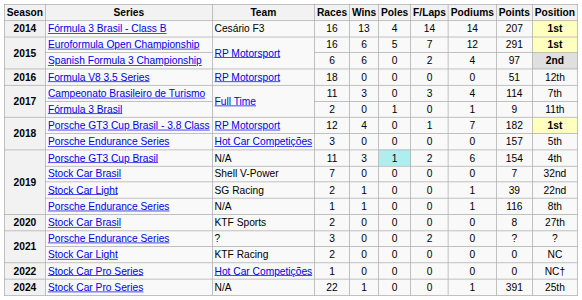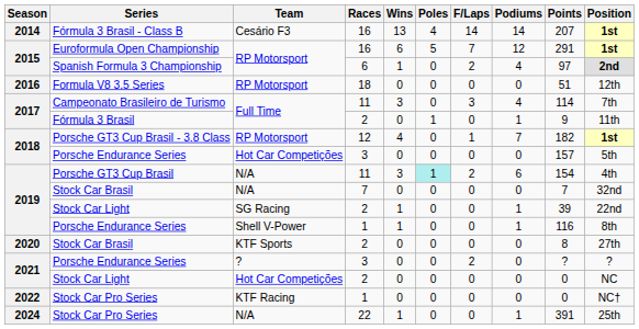Spanish Formula 3 Championship | Wins: 6 -> 1
2019 / Stock Car Brasil | Team: Shell V-Power -> N/A
2019 / Porsche Endurance Series | Team: N/A -> Shell V-Power
2021 / Stock Car Light | Team: KTF Racing -> Hot Car Competições
2022 / Stock Car Pro Series | Team: Hot Car Competições -> KTF Racing
